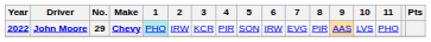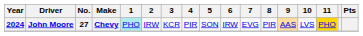John Moore | Year: 2022 -> 2024
John Moore | No.: 29 -> 27
John Moore | 11: no background -> gold background
